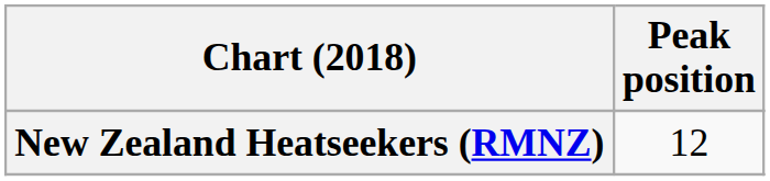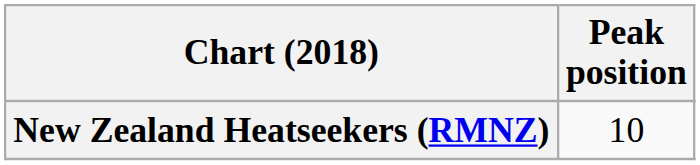New Zealand Heatseekers (RMNZ) | Peak position: 12 -> 10
